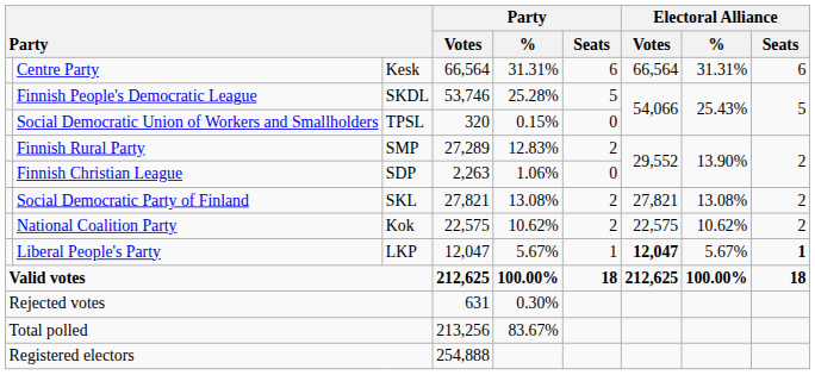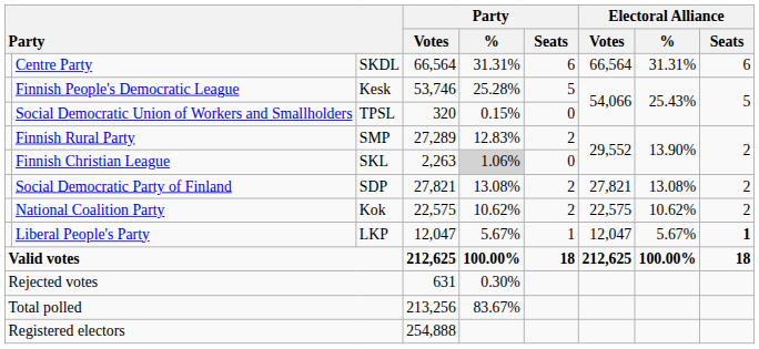Centre Party | column 3: Kesk -> SKDL
Finnish People's Democratic League | column 3: SKDL -> Kesk
Finnish Christian League | column 3: SDP -> SKL
Finnish Christian League | Party / %: no background -> lightgrey background
Social Democratic Party of Finland | column 3: SKL -> SDP
Liberal People's Party | Electoral Alliance / Votes: bold -> normal
